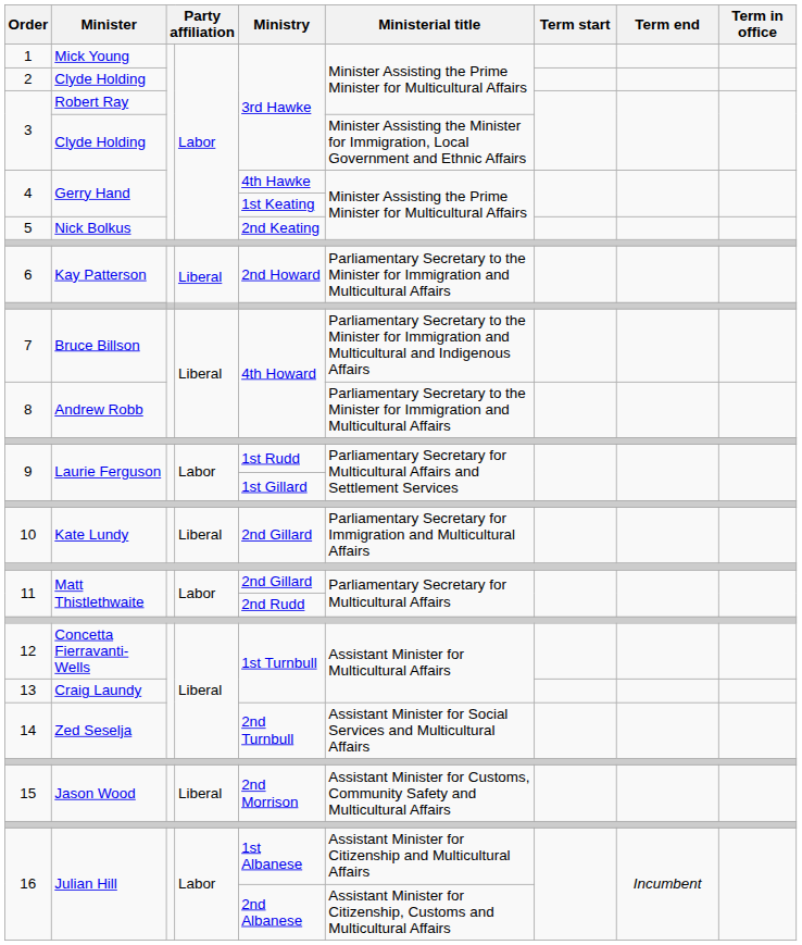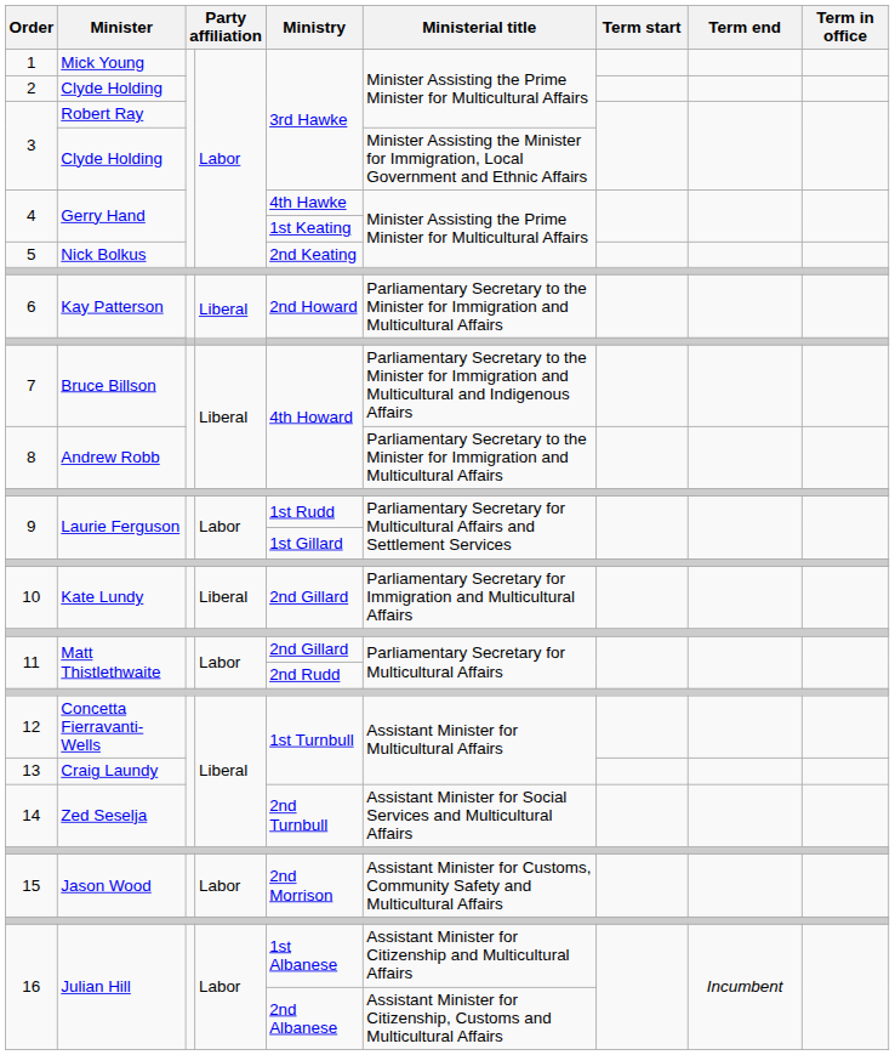15 | column 4: Liberal -> Labor
